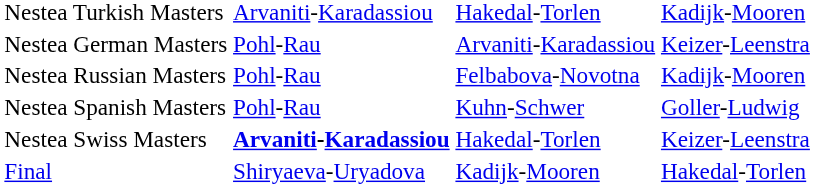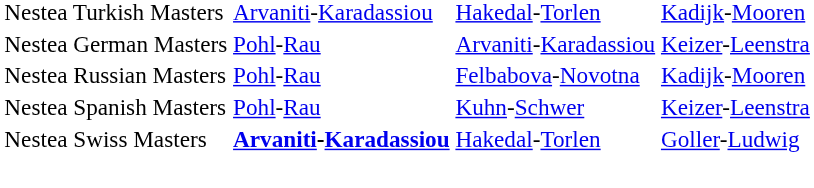Nestea Spanish Masters | column 4: Goller-Ludwig -> Keizer-Leenstra
Nestea Swiss Masters | column 4: Keizer-Leenstra -> Goller-Ludwig
- row: Final | Shiryaeva-Uryadova | Kadijk-Mooren | Hakedal-Torlen
